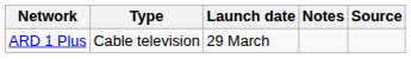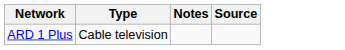- column: Launch date | 29 March
